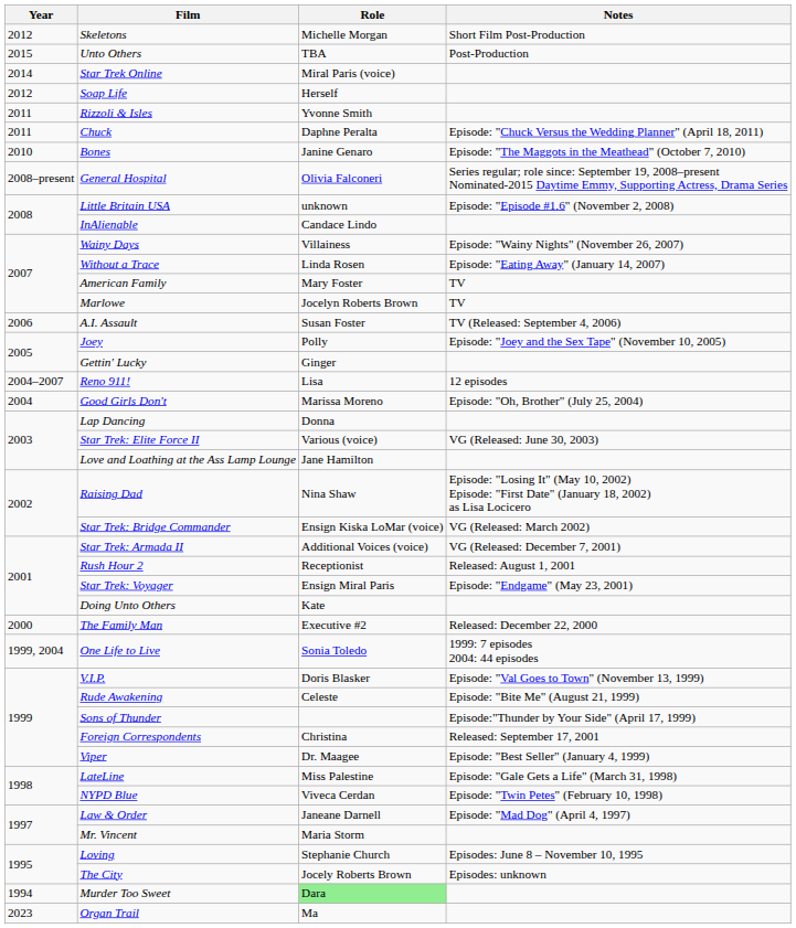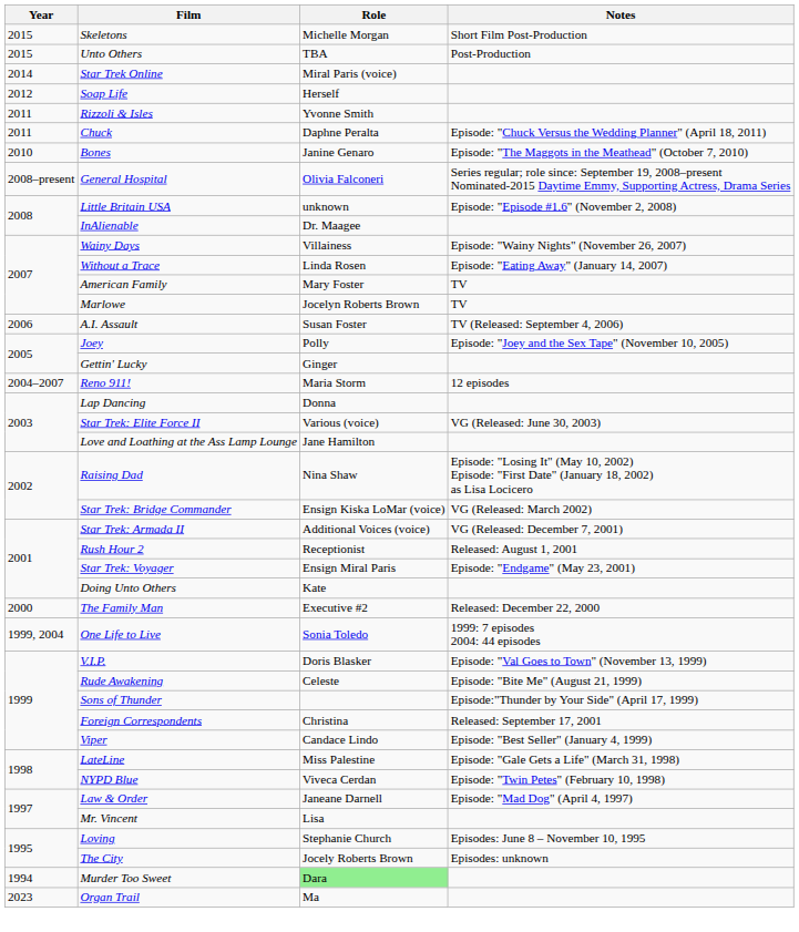Skeletons | Year: 2012 -> 2015
InAlienable | Role: Candace Lindo -> Dr. Maagee
Reno 911! | Role: Lisa -> Maria Storm
- row: 2004 | Good Girls Don't | Marissa Moreno | Episode: "Oh, Brother" (July 25, 2004)
Viper | Role: Dr. Maagee -> Candace Lindo
Mr. Vincent | Role: Maria Storm -> Lisa
